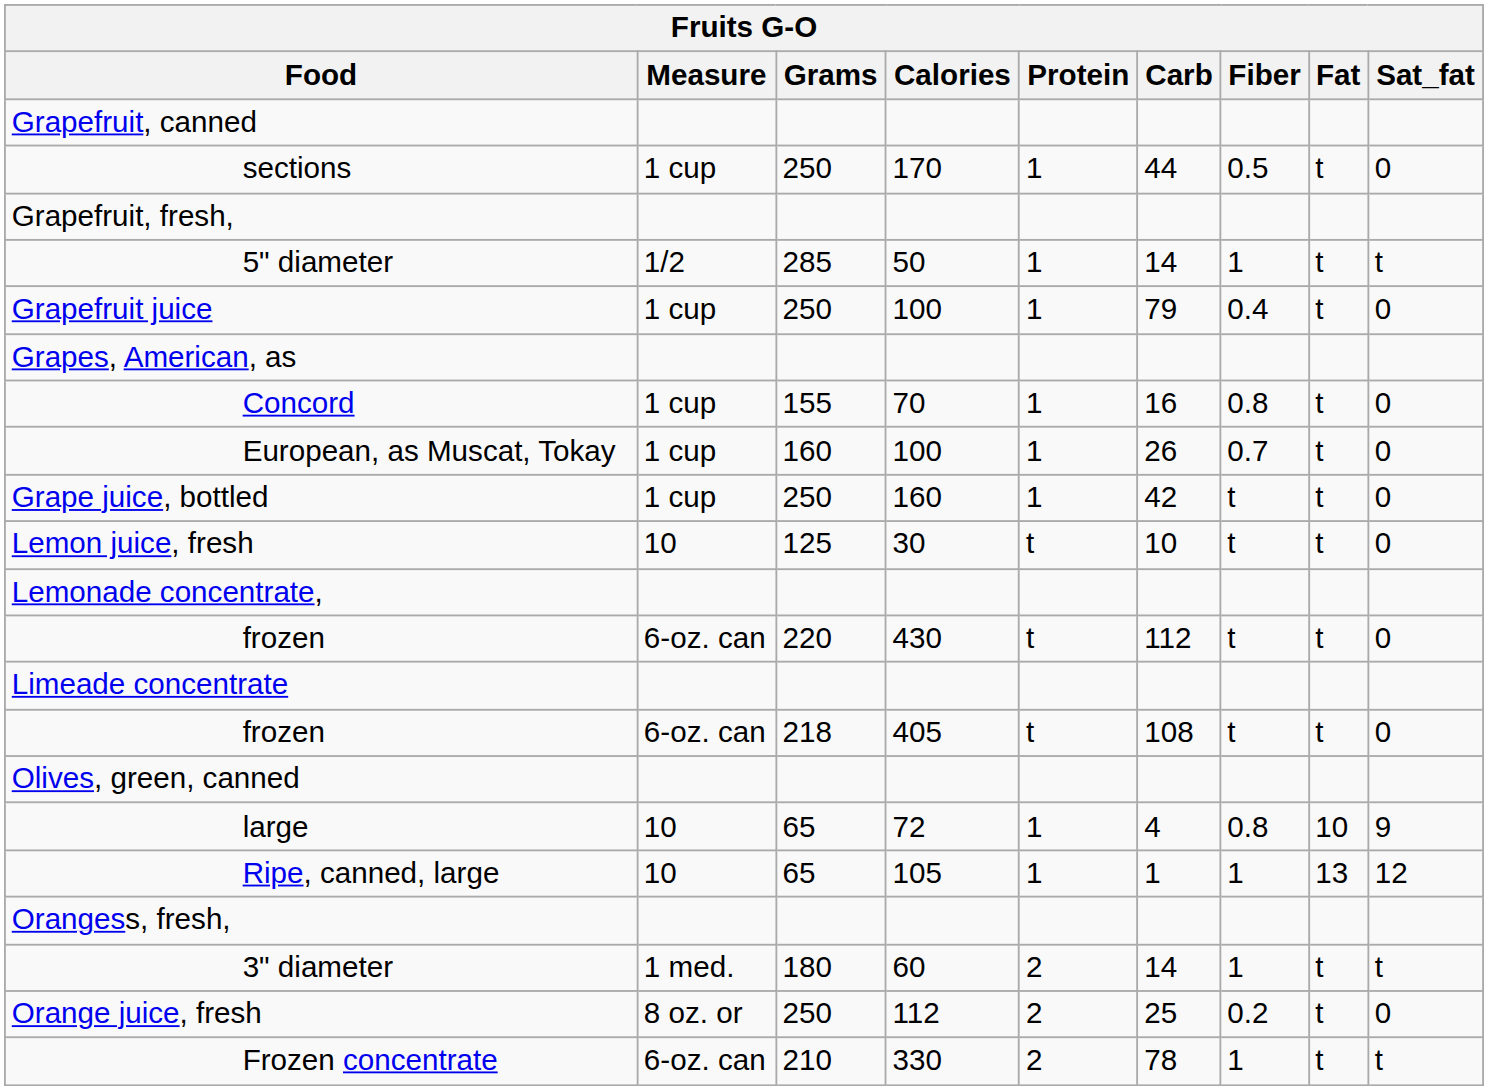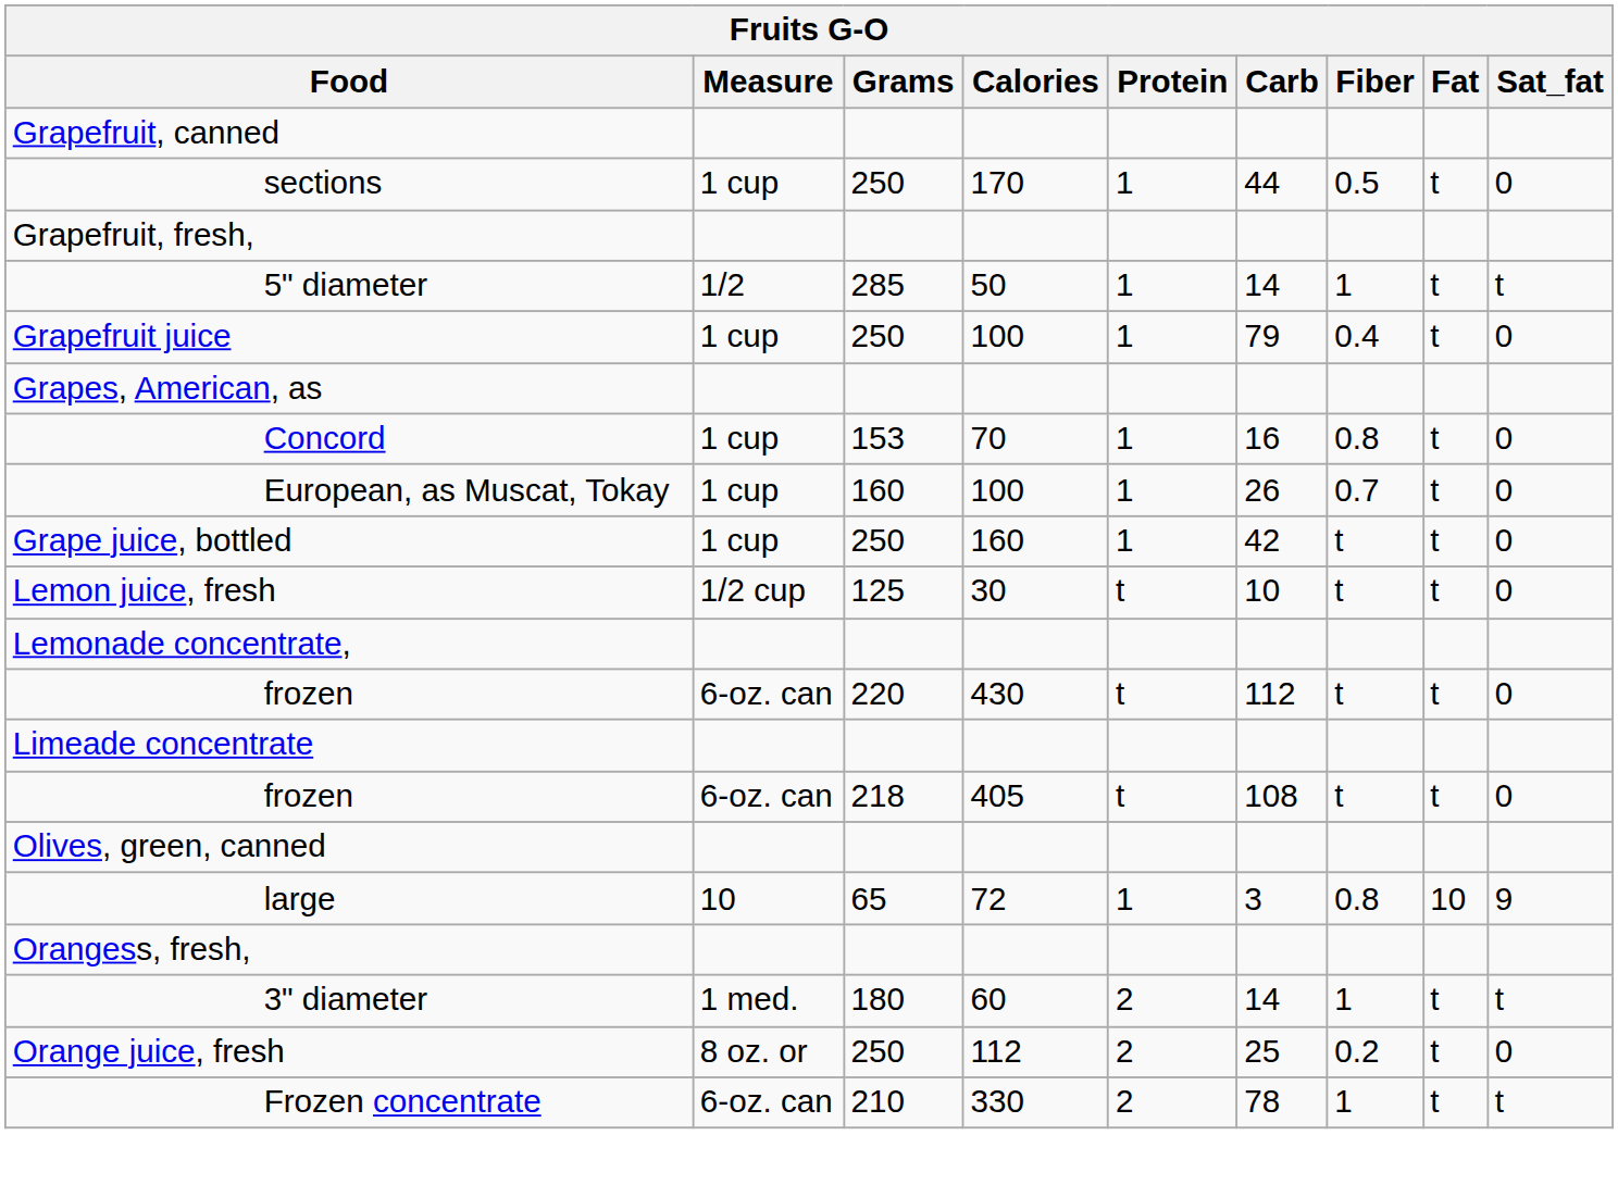Concord | Grams: 155 -> 153
Lemon juice, fresh | Measure: 10 -> 1/2 cup
large | Carb: 4 -> 3
- row: Ripe, canned, large | 10 | 65 | 105 | 1 | 1 | 1 | 13 | 12
